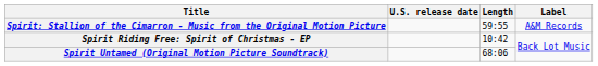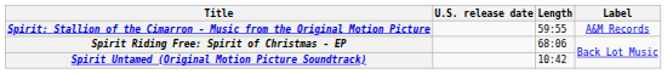Spirit Riding Free: Spirit of Christmas - EP | Length: 10:42 -> 68:06
Spirit Untamed (Original Motion Picture Soundtrack) | Length: 68:06 -> 10:42
